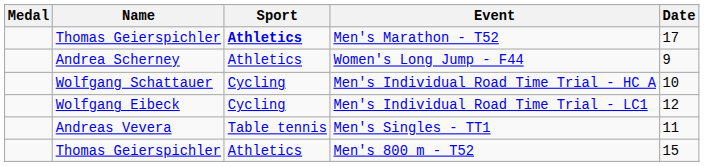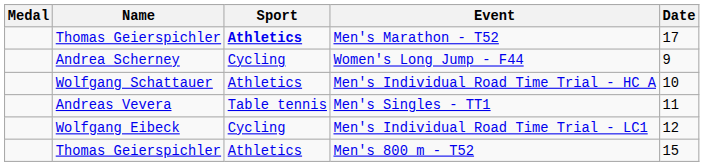Women's Long Jump - F44 | Sport: Athletics -> Cycling
Men's Individual Road Time Trial - HC A | Sport: Cycling -> Athletics
rows swapped: Men's Singles - TT1 <-> Men's Individual Road Time Trial - LC1
